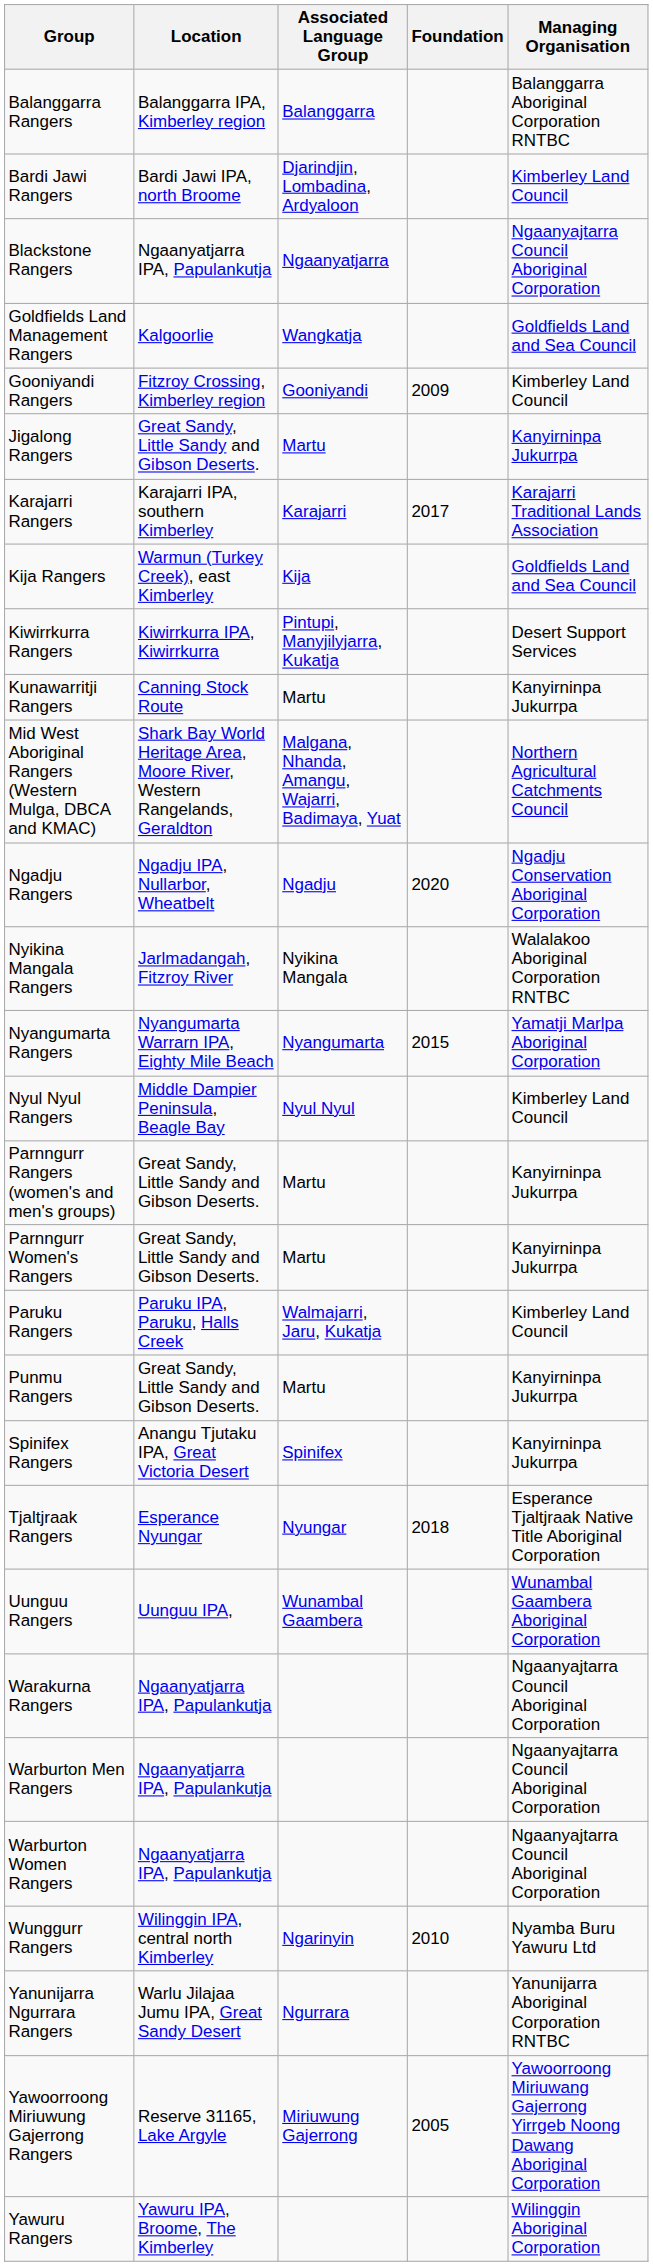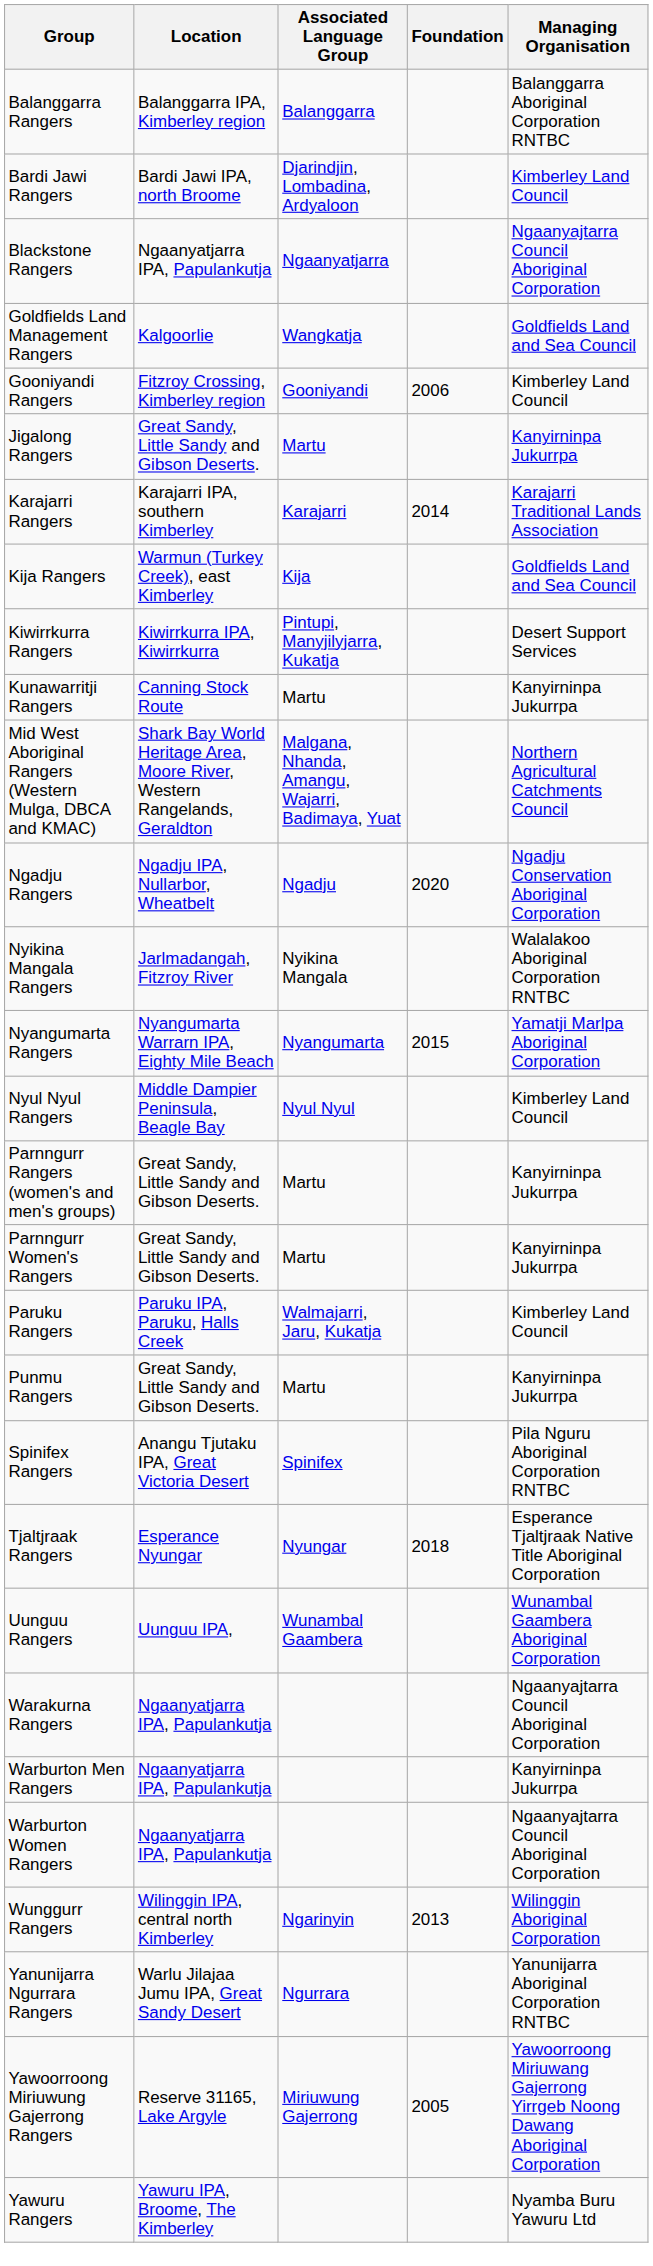Gooniyandi Rangers | Foundation: 2009 -> 2006
Karajarri Rangers | Foundation: 2017 -> 2014
Spinifex Rangers | Managing Organisation: Kanyirninpa Jukurrpa -> Pila Nguru Aboriginal Corporation RNTBC
Warburton Men Rangers | Managing Organisation: Ngaanyajtarra Council Aboriginal Corporation -> Kanyirninpa Jukurrpa
Wunggurr Rangers | Foundation: 2010 -> 2013
Wunggurr Rangers | Managing Organisation: Nyamba Buru Yawuru Ltd -> Wilinggin Aboriginal Corporation
Yawuru Rangers | Managing Organisation: Wilinggin Aboriginal Corporation -> Nyamba Buru Yawuru Ltd
